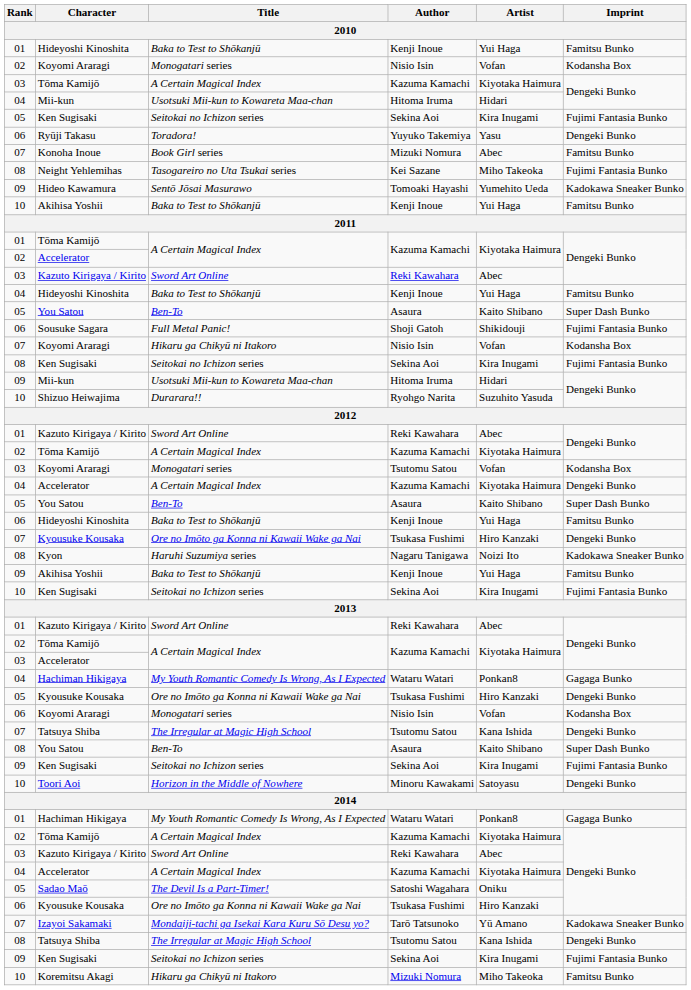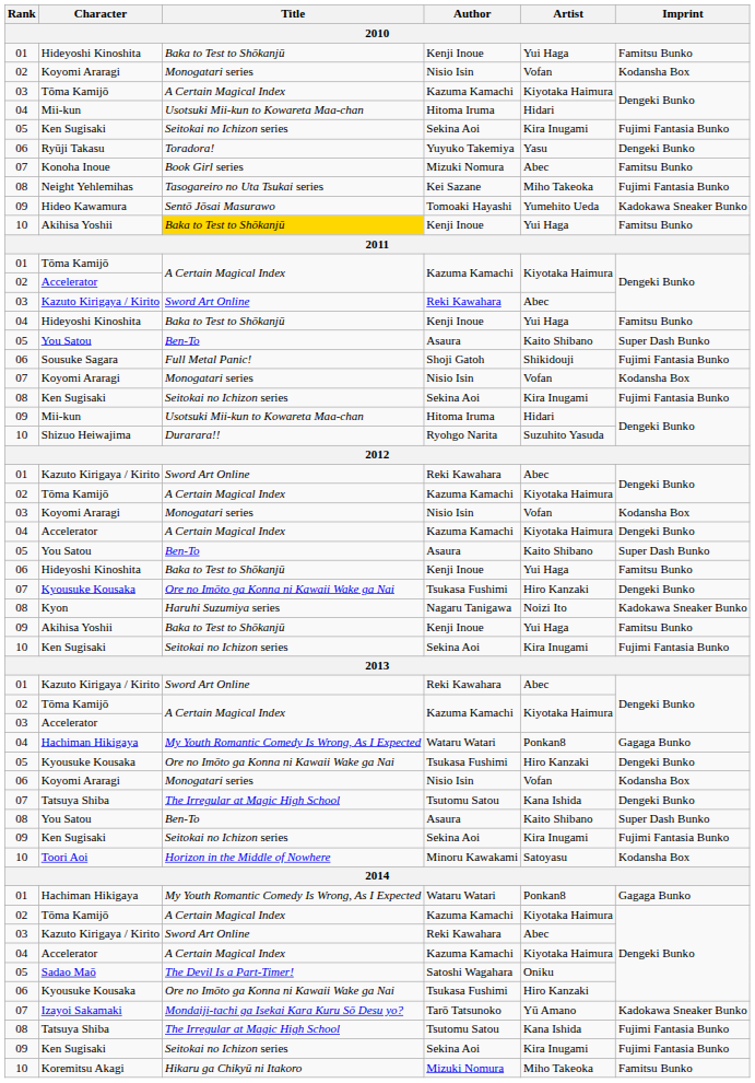10 / Akihisa Yoshii | Title: no background -> gold background
07 / Koyomi Araragi | Title: Hikaru ga Chikyū ni Itakoro -> Monogatari series
03 / Koyomi Araragi | Author: Tsutomu Satou -> Nisio Isin
Toori Aoi | Imprint: Dengeki Bunko -> Kodansha Box
08 / Tatsuya Shiba | Imprint: Dengeki Bunko -> Fujimi Fantasia Bunko
